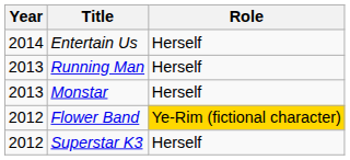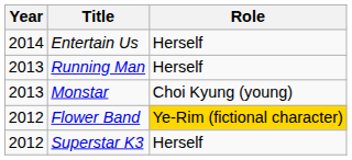Monstar | Role: Herself -> Choi Kyung (young)
